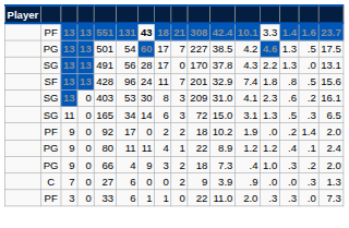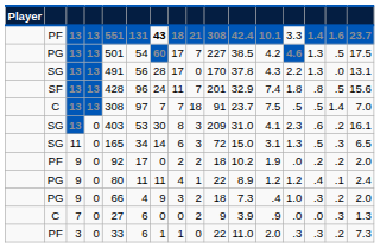+ row: C | 13 | 13 | 308 | 97 | 7 | 7 | 18 | 91 | 23.7 | 7.5 | .5 | .5 | 1.4 | 7.0
PF / 9 | column 15: 1.4 -> .2
PF / 3 | column 15: .0 -> .2
